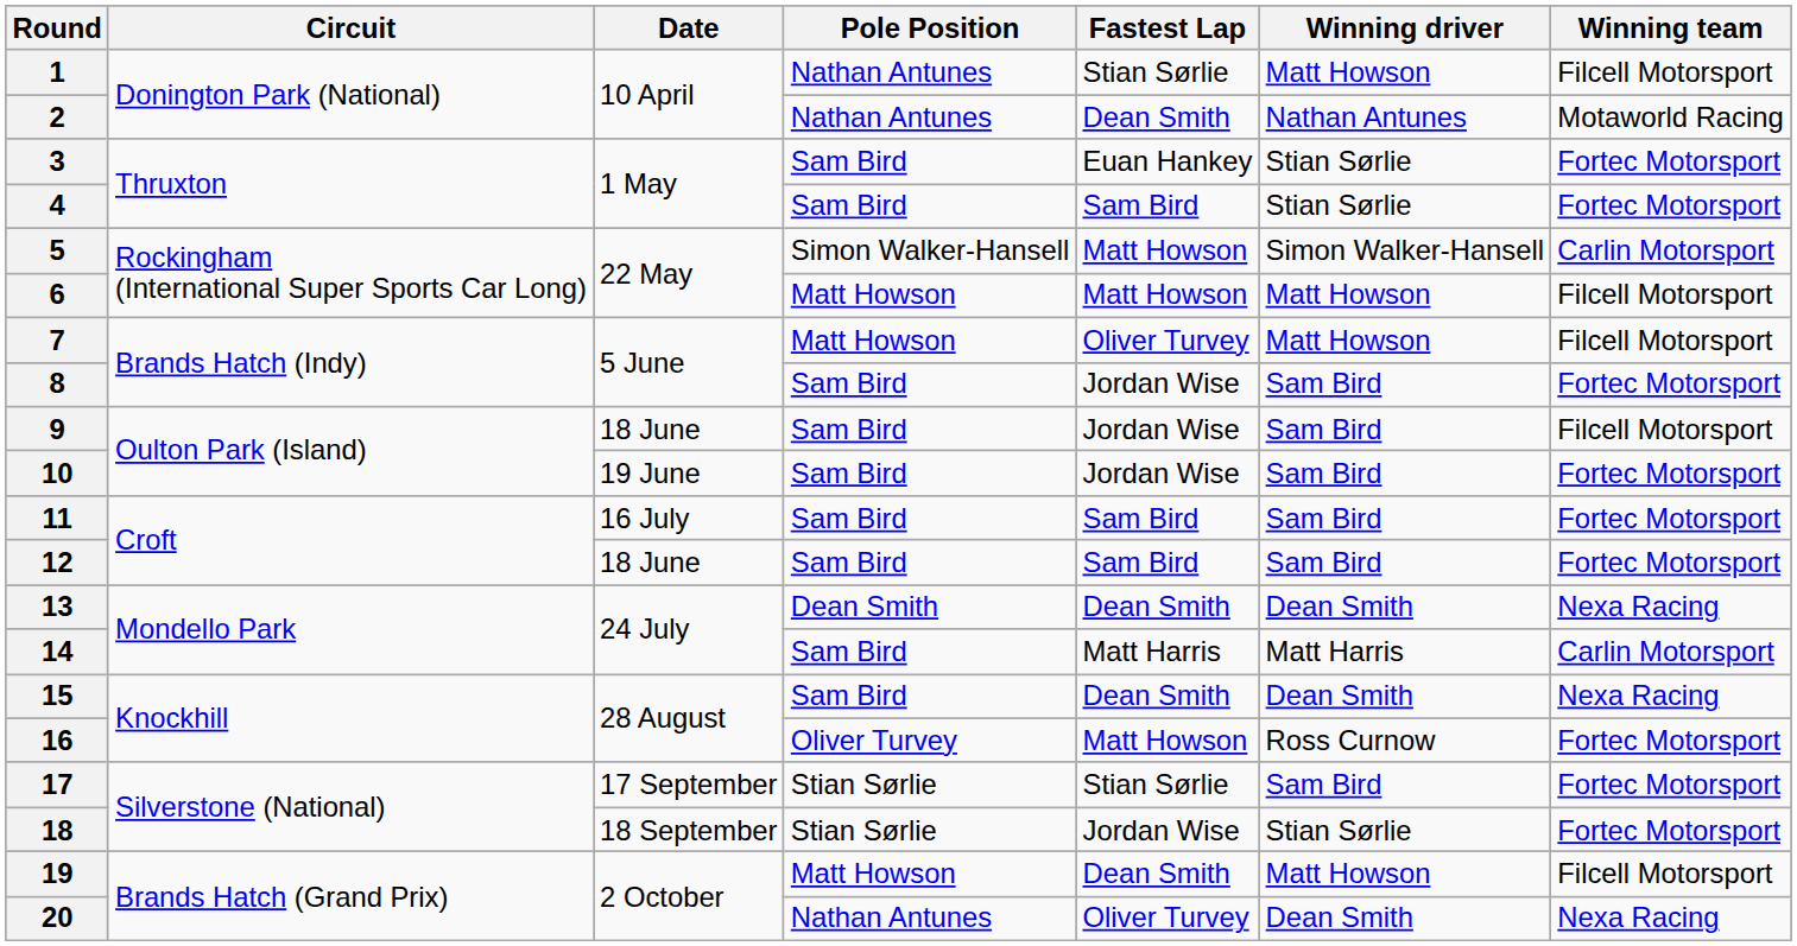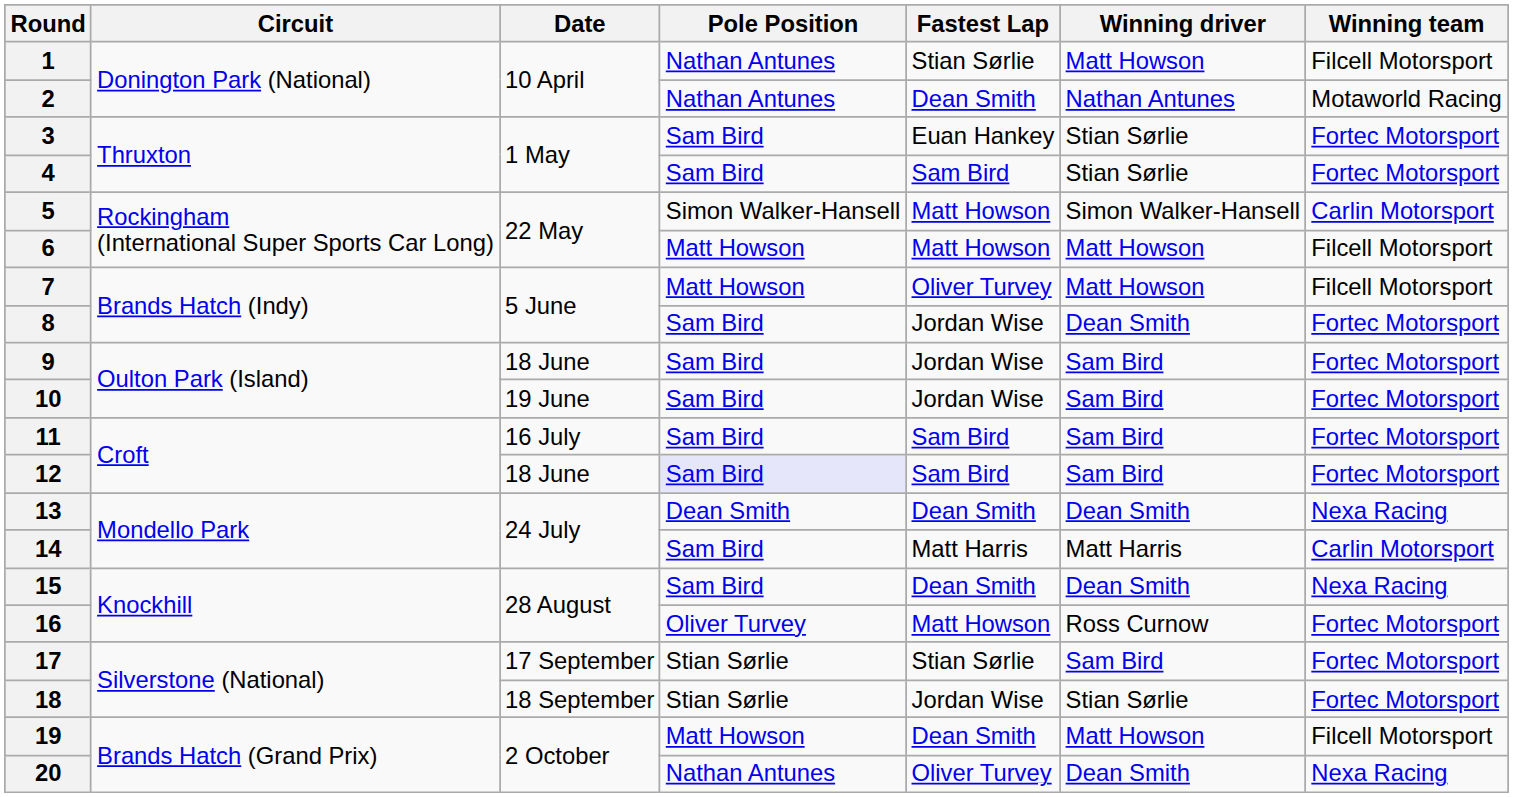8 | Winning driver: Sam Bird -> Dean Smith
9 | Winning team: Filcell Motorsport -> Fortec Motorsport
12 | Pole Position: no background -> lavender background
